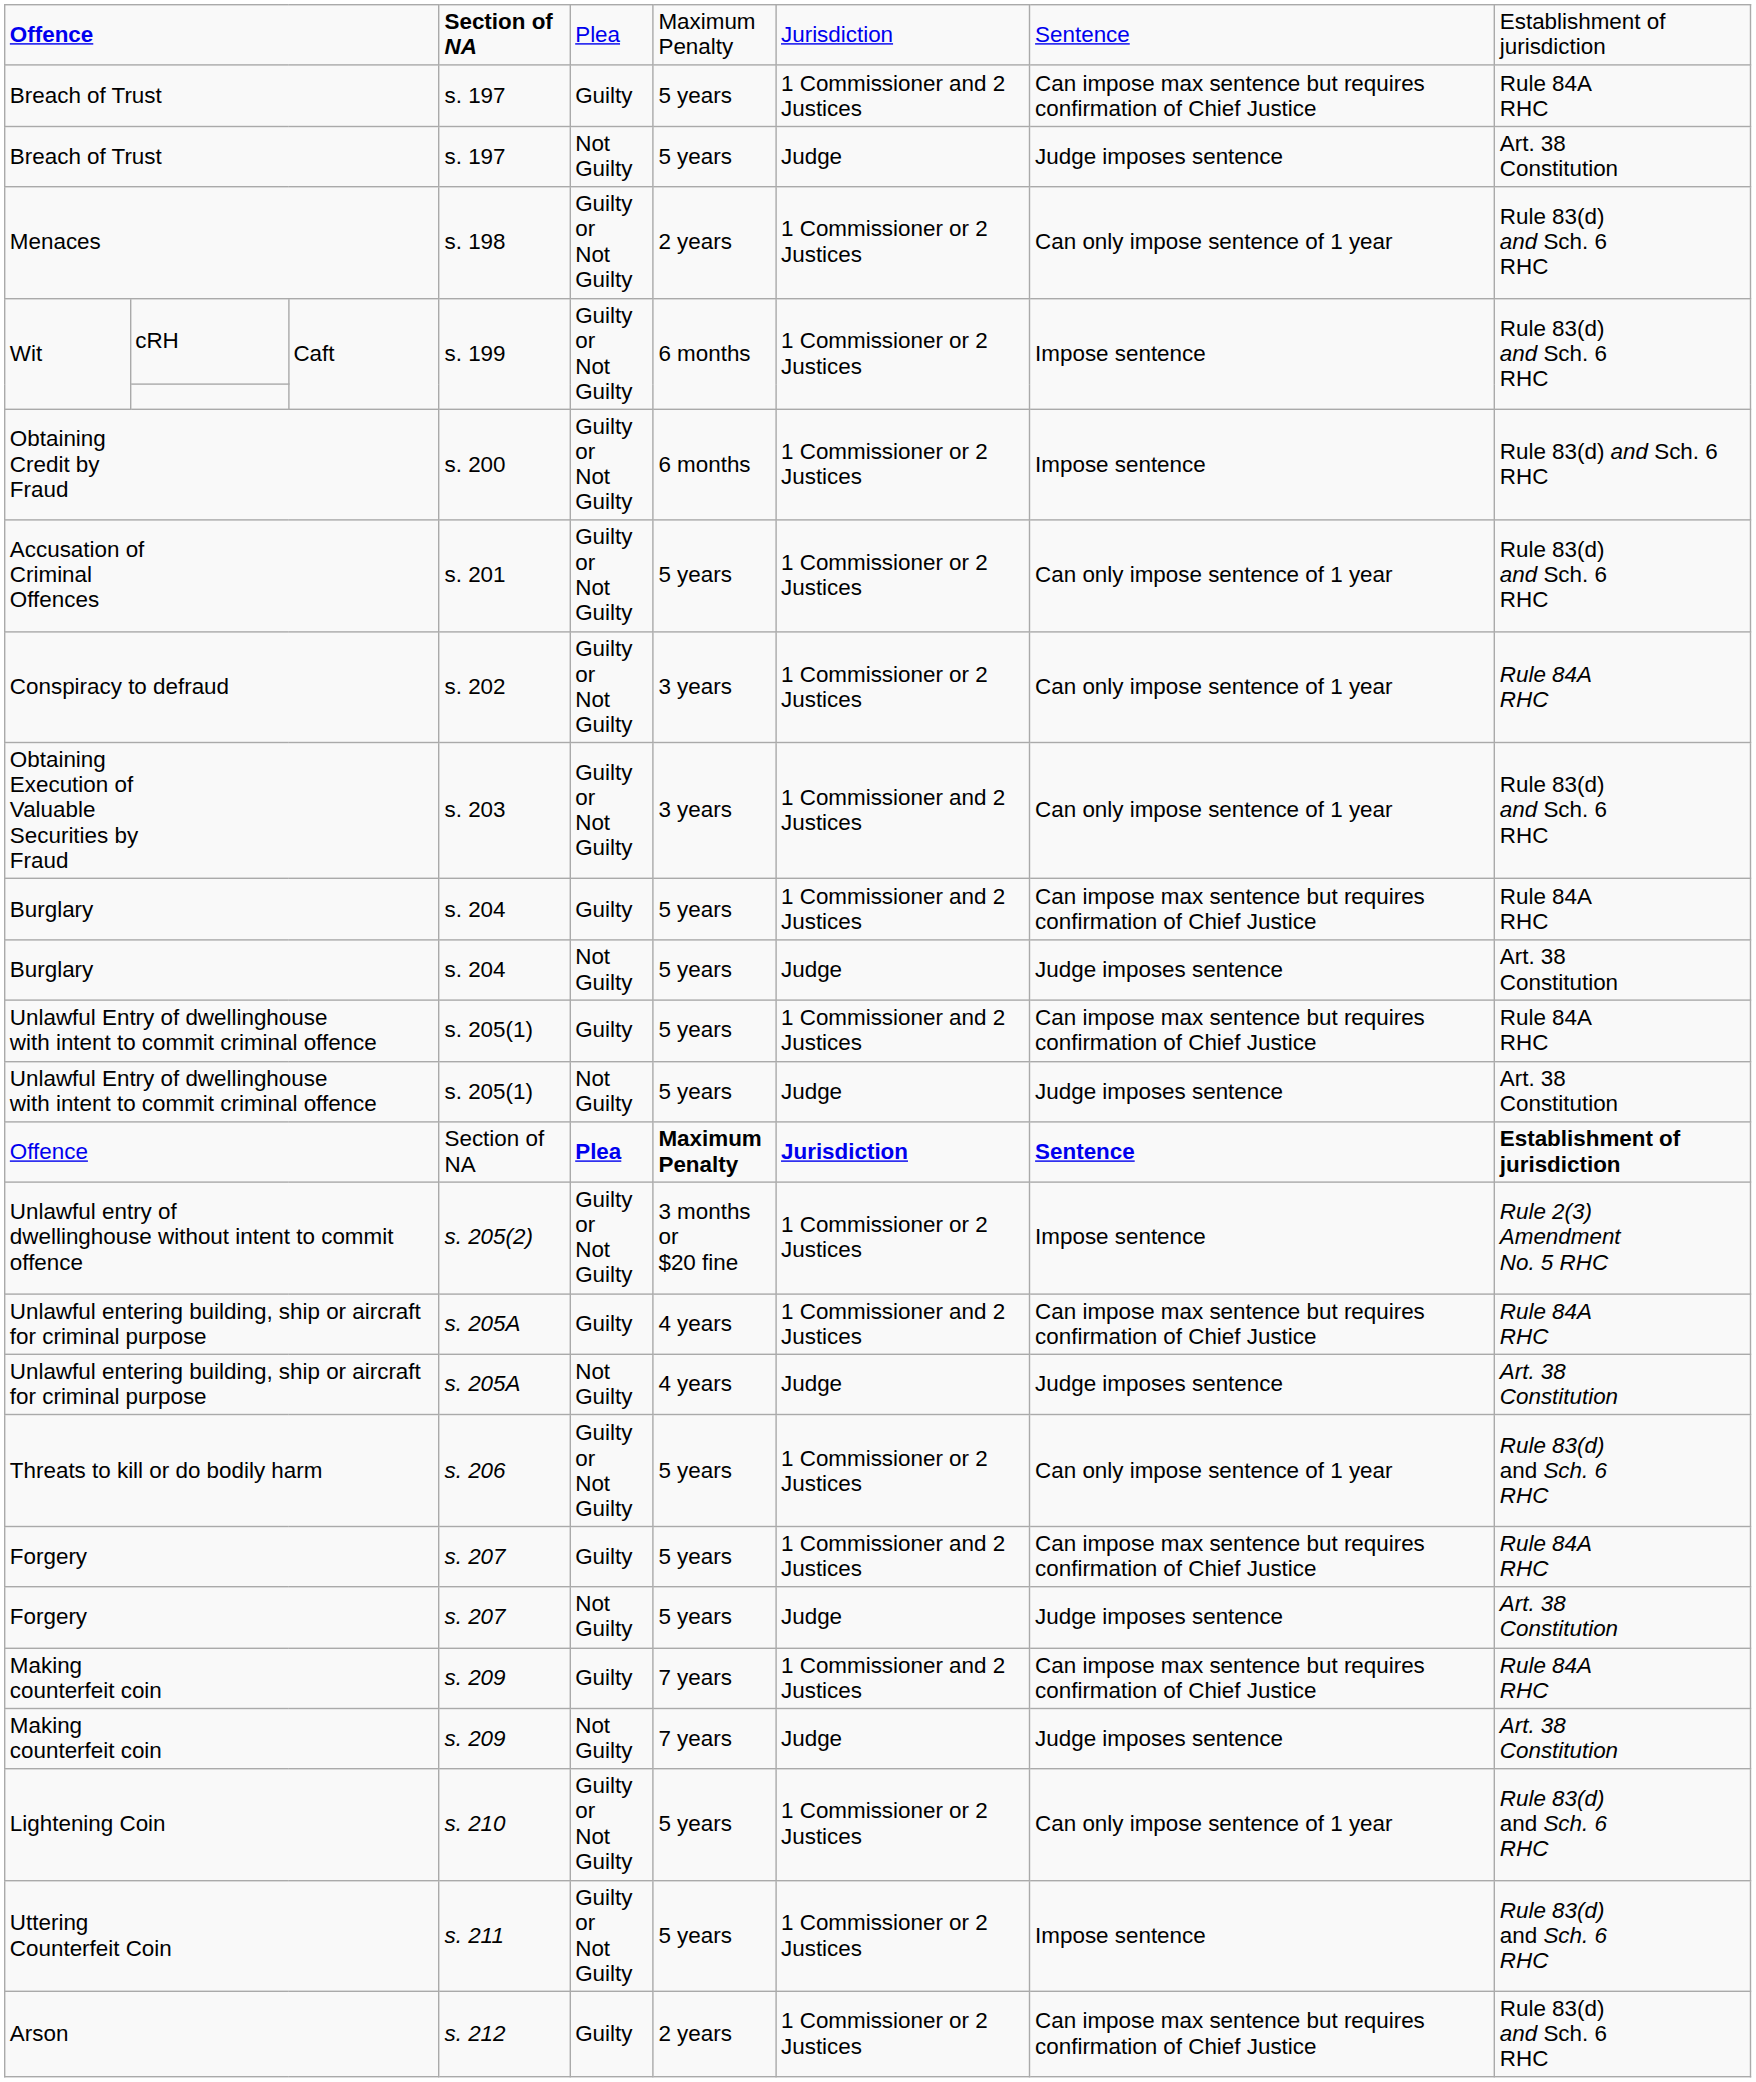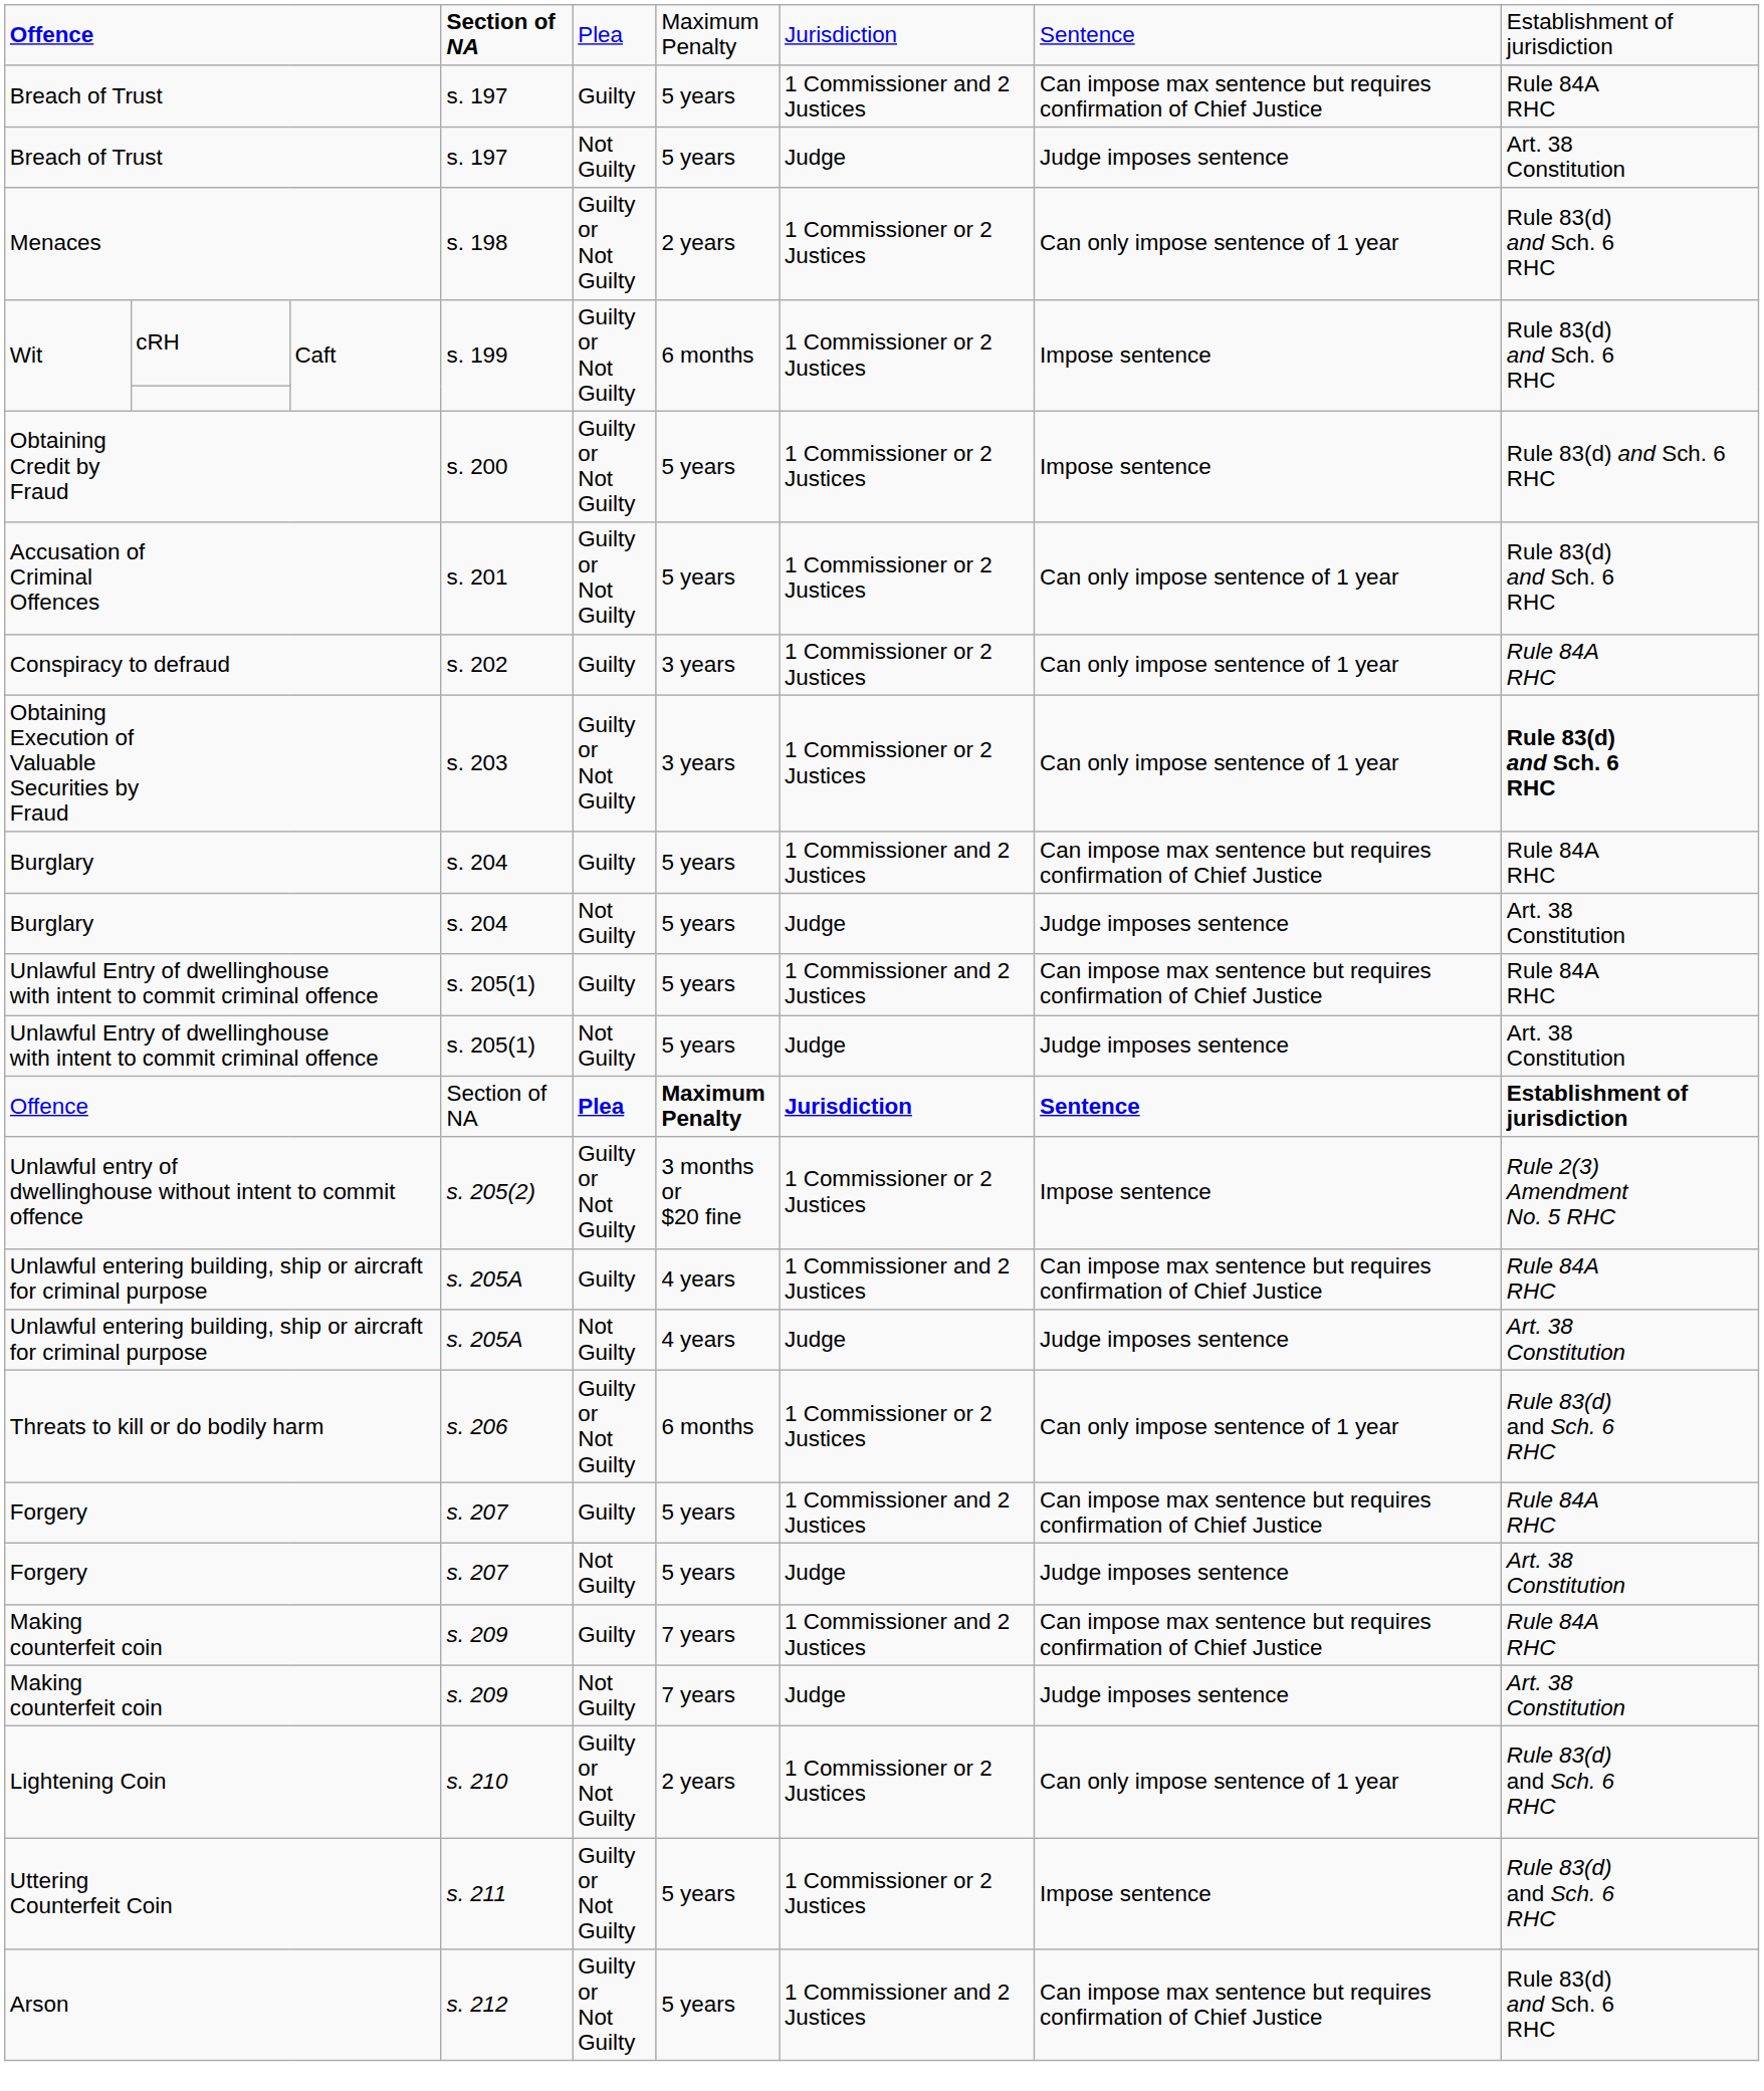Obtaining Credit by Fraud | column 6: 6 months -> 5 years
Conspiracy to defraud | column 5: Guilty or Not Guilty -> Guilty
Obtaining Execution of Valuable Securities by Fraud | column 7: 1 Commissioner and 2 Justices -> 1 Commissioner or 2 Justices
Obtaining Execution of Valuable Securities by Fraud | column 9: normal -> bold
Threats to kill or do bodily harm | column 6: 5 years -> 6 months
Lightening Coin | column 6: 5 years -> 2 years
Arson | column 5: Guilty -> Guilty or Not Guilty
Arson | column 6: 2 years -> 5 years
Arson | column 7: 1 Commissioner or 2 Justices -> 1 Commissioner and 2 Justices
